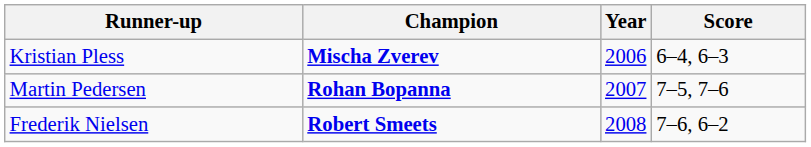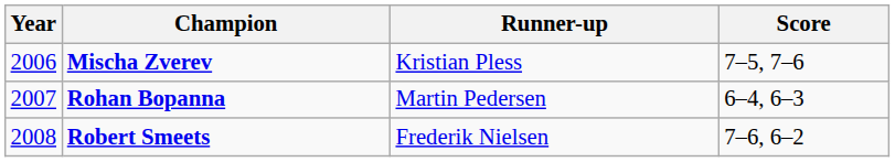columns swapped: Year <-> Runner-up
Mischa Zverev | Score: 6–4, 6–3 -> 7–5, 7–6
Rohan Bopanna | Score: 7–5, 7–6 -> 6–4, 6–3
